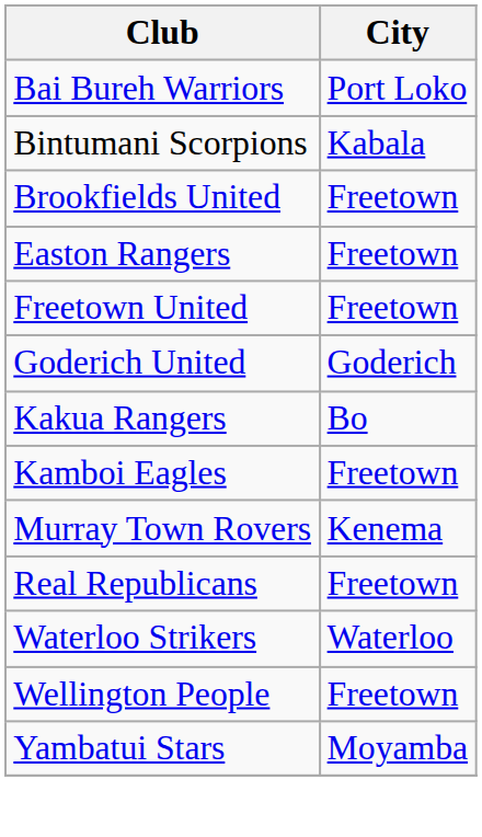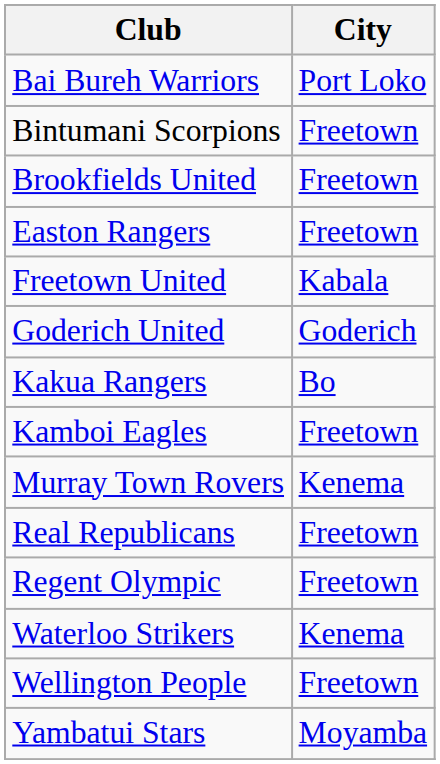Bintumani Scorpions | City: Kabala -> Freetown
Freetown United | City: Freetown -> Kabala
+ row: Regent Olympic | Freetown
Waterloo Strikers | City: Waterloo -> Kenema
